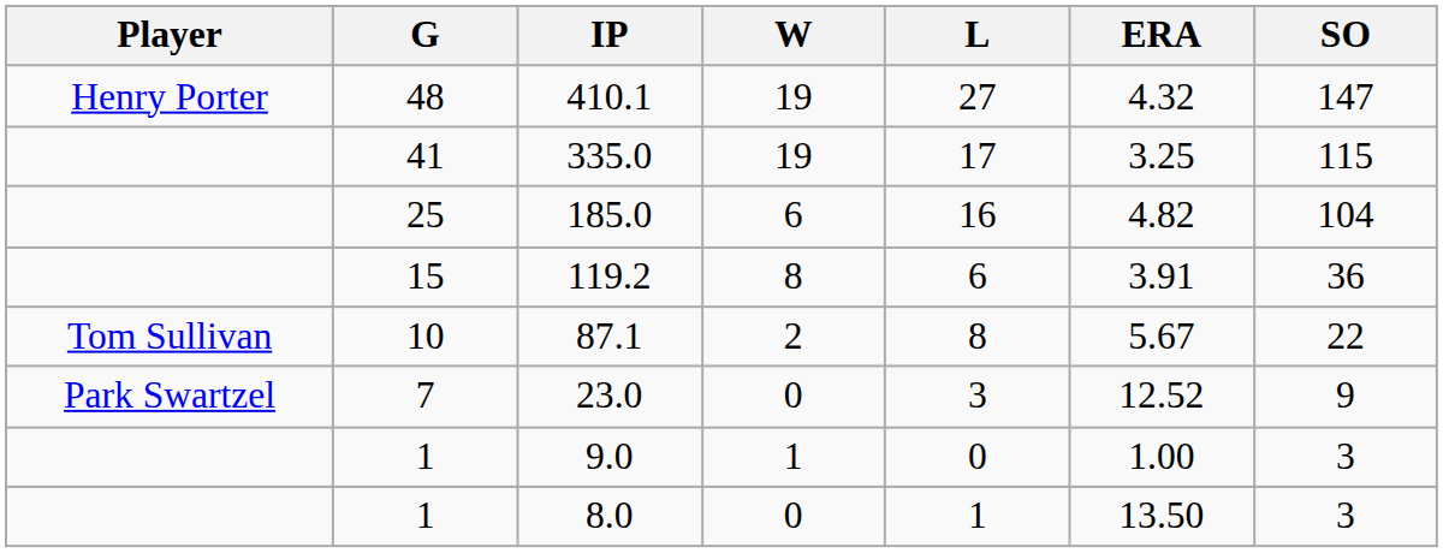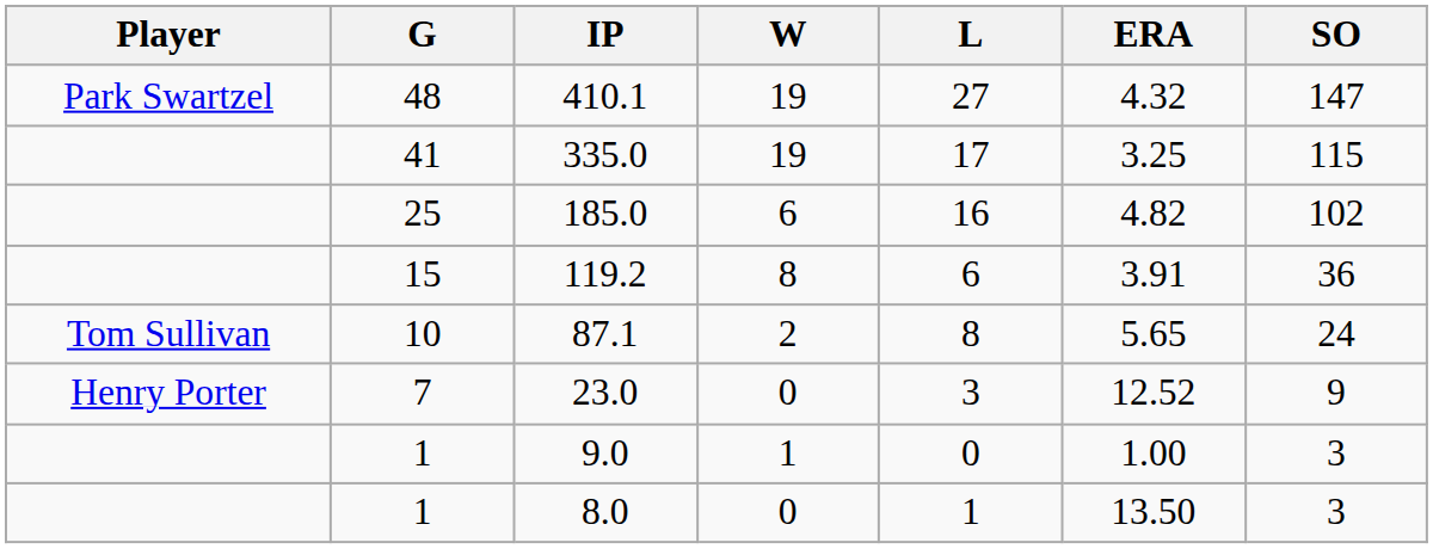410.1 | Player: Henry Porter -> Park Swartzel
185.0 | SO: 104 -> 102
87.1 | ERA: 5.67 -> 5.65
87.1 | SO: 22 -> 24
23.0 | Player: Park Swartzel -> Henry Porter
